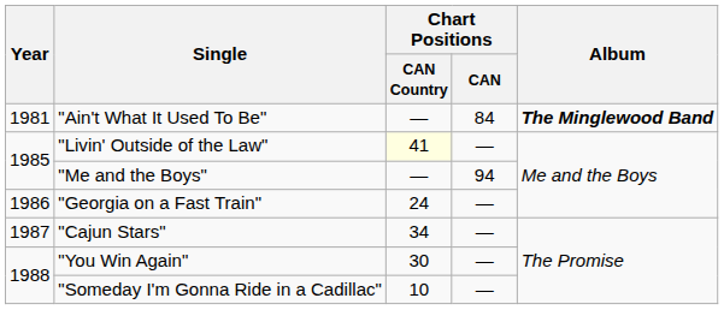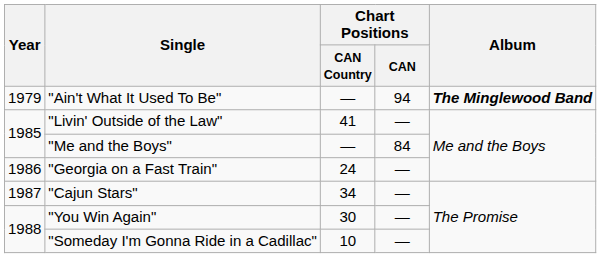"Ain't What It Used To Be" | Year: 1981 -> 1979
"Ain't What It Used To Be" | Chart Positions / CAN: 84 -> 94
"Livin' Outside of the Law" | Chart Positions / CAN Country: lightyellow background -> no background
"Me and the Boys" | Chart Positions / CAN: 94 -> 84
